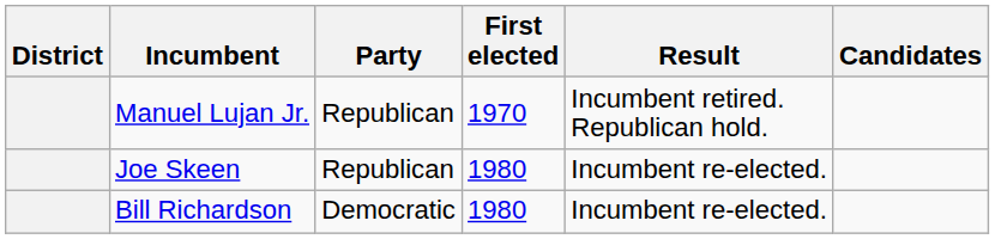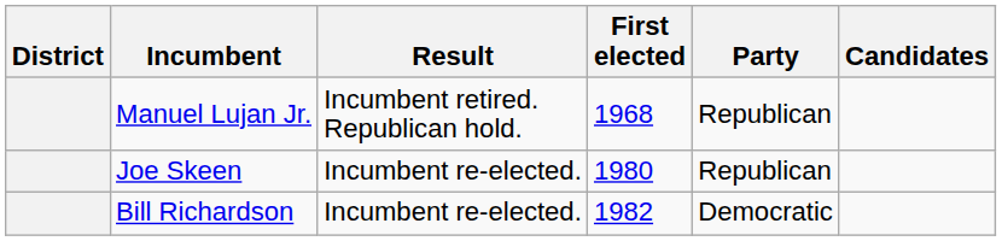columns swapped: Party <-> Result
Manuel Lujan Jr. | First elected: 1970 -> 1968
Bill Richardson | First elected: 1980 -> 1982
